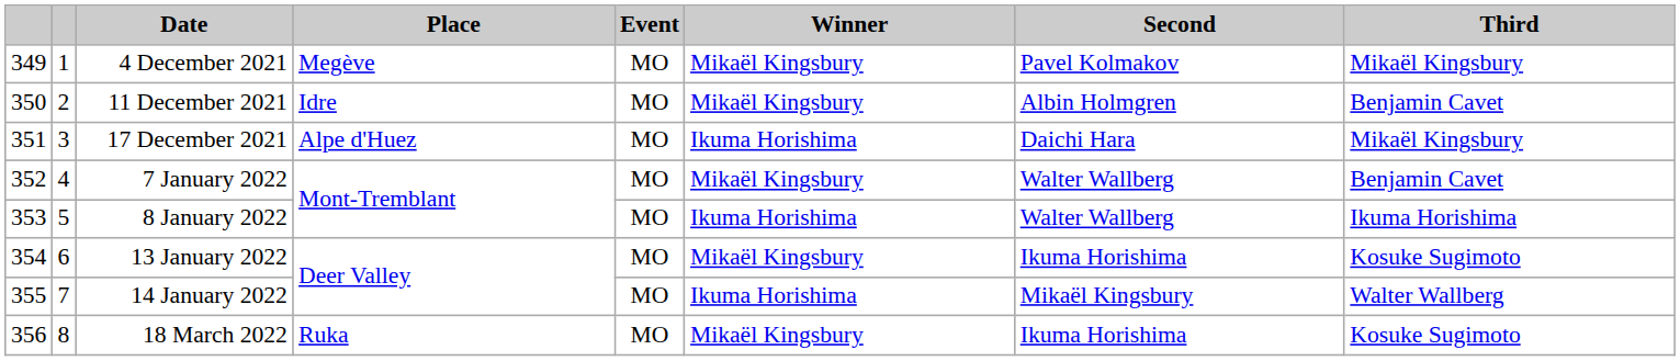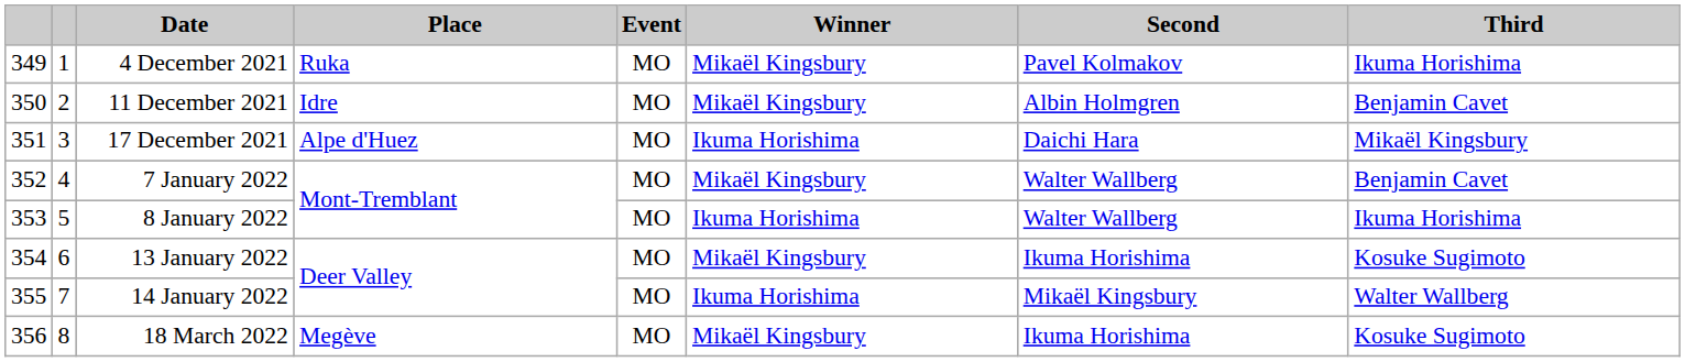4 December 2021 | Place: Megève -> Ruka
4 December 2021 | Third: Mikaël Kingsbury -> Ikuma Horishima
18 March 2022 | Place: Ruka -> Megève
